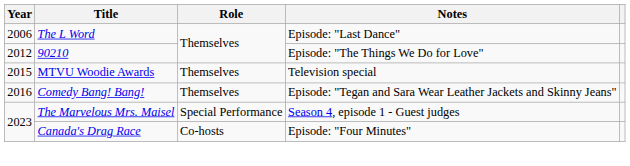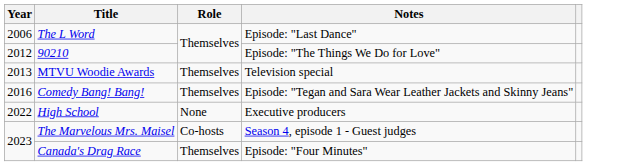MTVU Woodie Awards | Year: 2015 -> 2013
+ row: 2022 | High School | None | Executive producers
The Marvelous Mrs. Maisel | Role: Special Performance -> Co-hosts
Canada's Drag Race | Role: Co-hosts -> Themselves
